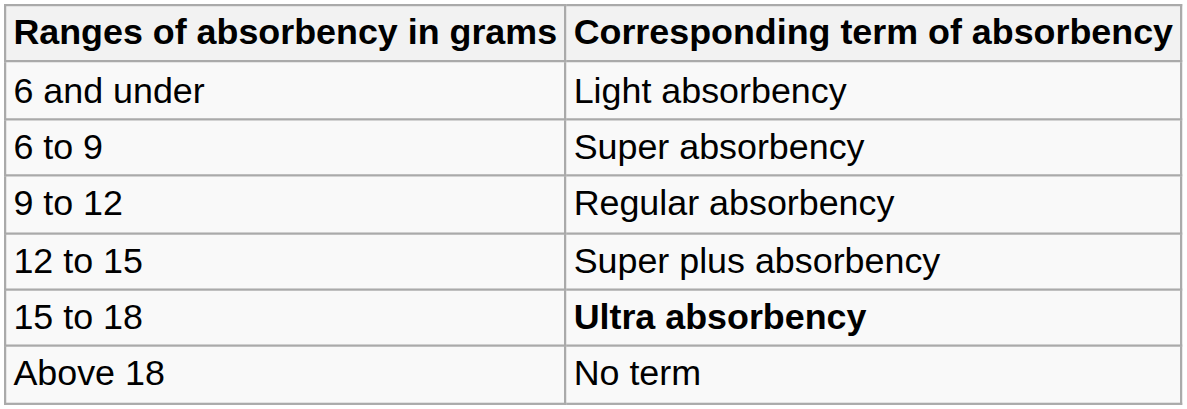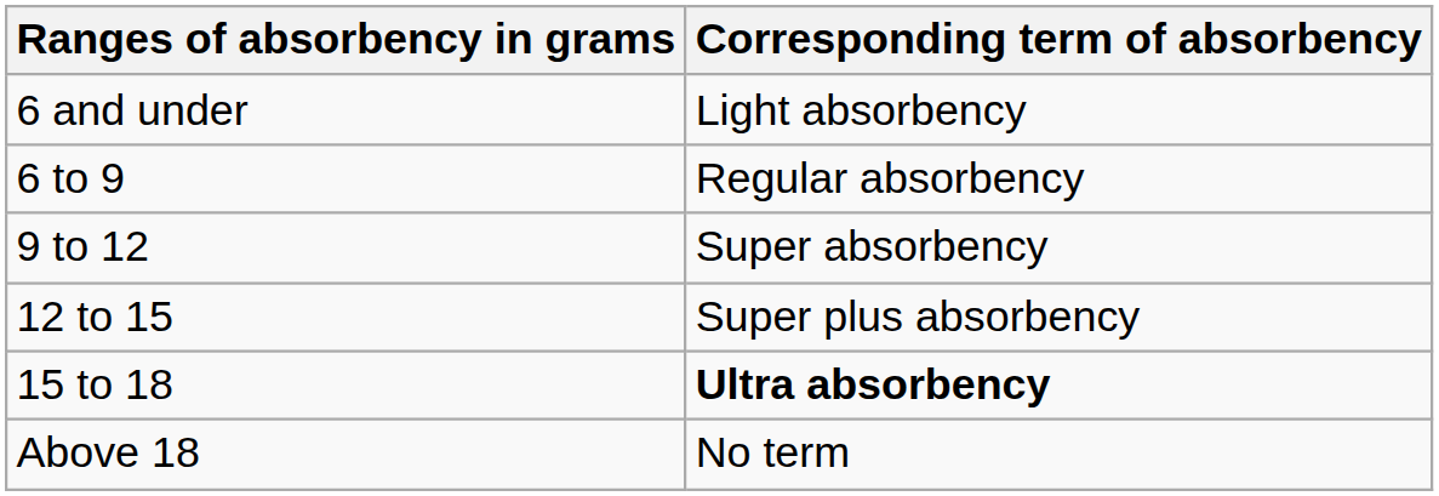6 to 9 | Corresponding term of absorbency: Super absorbency -> Regular absorbency
9 to 12 | Corresponding term of absorbency: Regular absorbency -> Super absorbency
